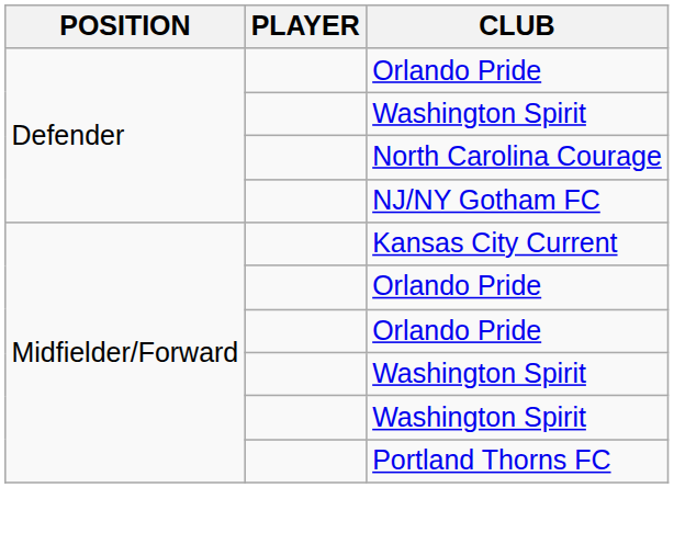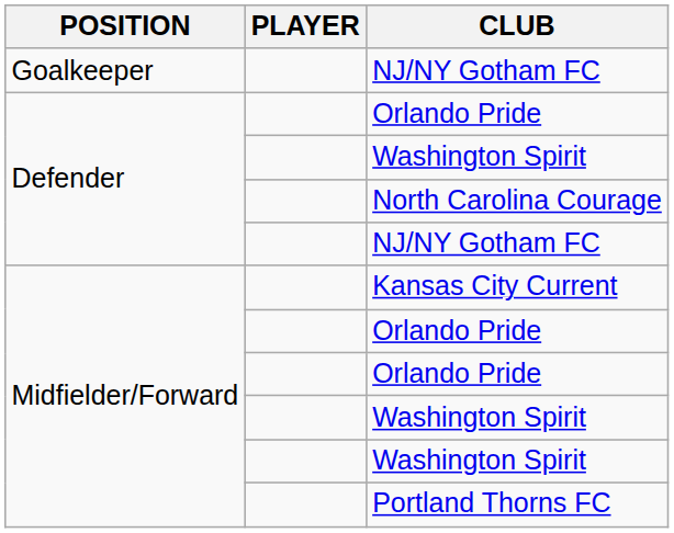+ row: Goalkeeper | NJ/NY Gotham FC
